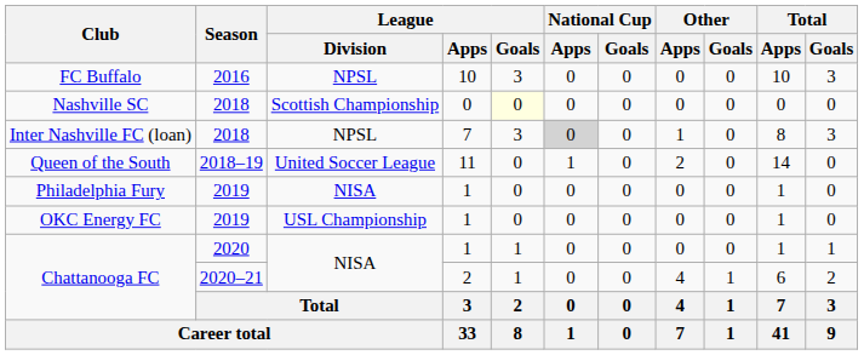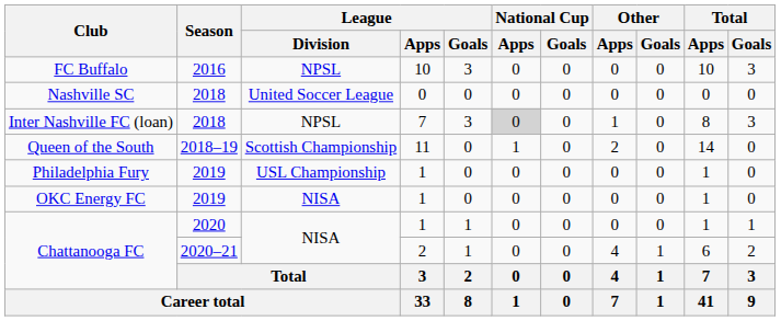Nashville SC | League / Division: Scottish Championship -> United Soccer League
Nashville SC | League / Goals: lightyellow background -> no background
Queen of the South | League / Division: United Soccer League -> Scottish Championship
Philadelphia Fury | League / Division: NISA -> USL Championship
OKC Energy FC | League / Division: USL Championship -> NISA
